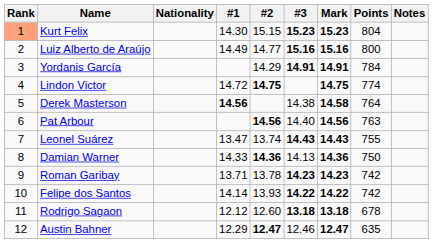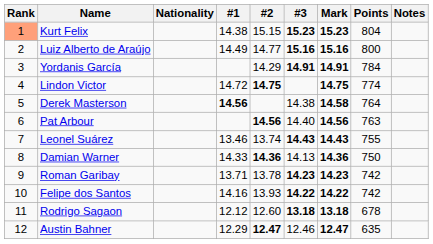Kurt Felix | #1: 14.30 -> 14.38
Leonel Suárez | #1: 13.47 -> 13.46
Felipe dos Santos | #1: 14.14 -> 14.16
